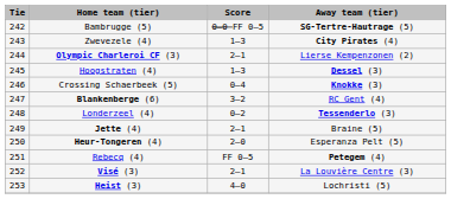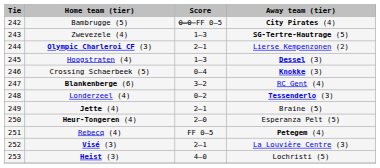Bambrugge (5) | Away team (tier): SG-Tertre-Hautrage (5) -> City Pirates (4)
Zwevezele (4) | Away team (tier): City Pirates (4) -> SG-Tertre-Hautrage (5)
